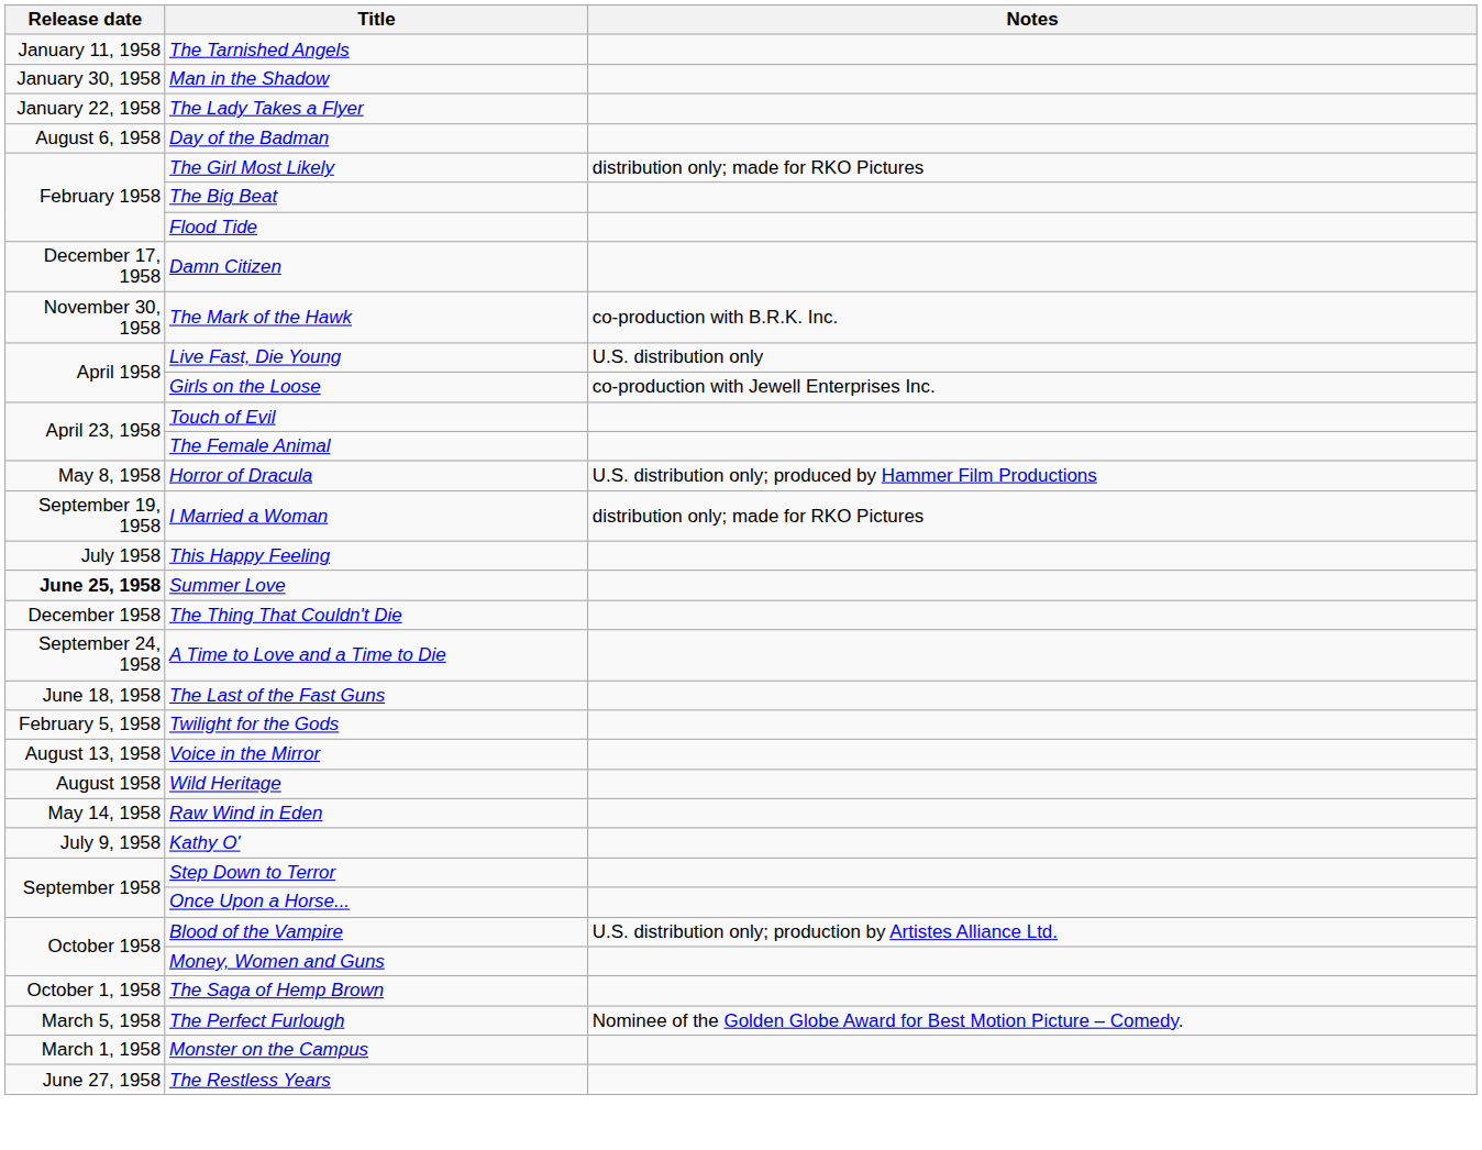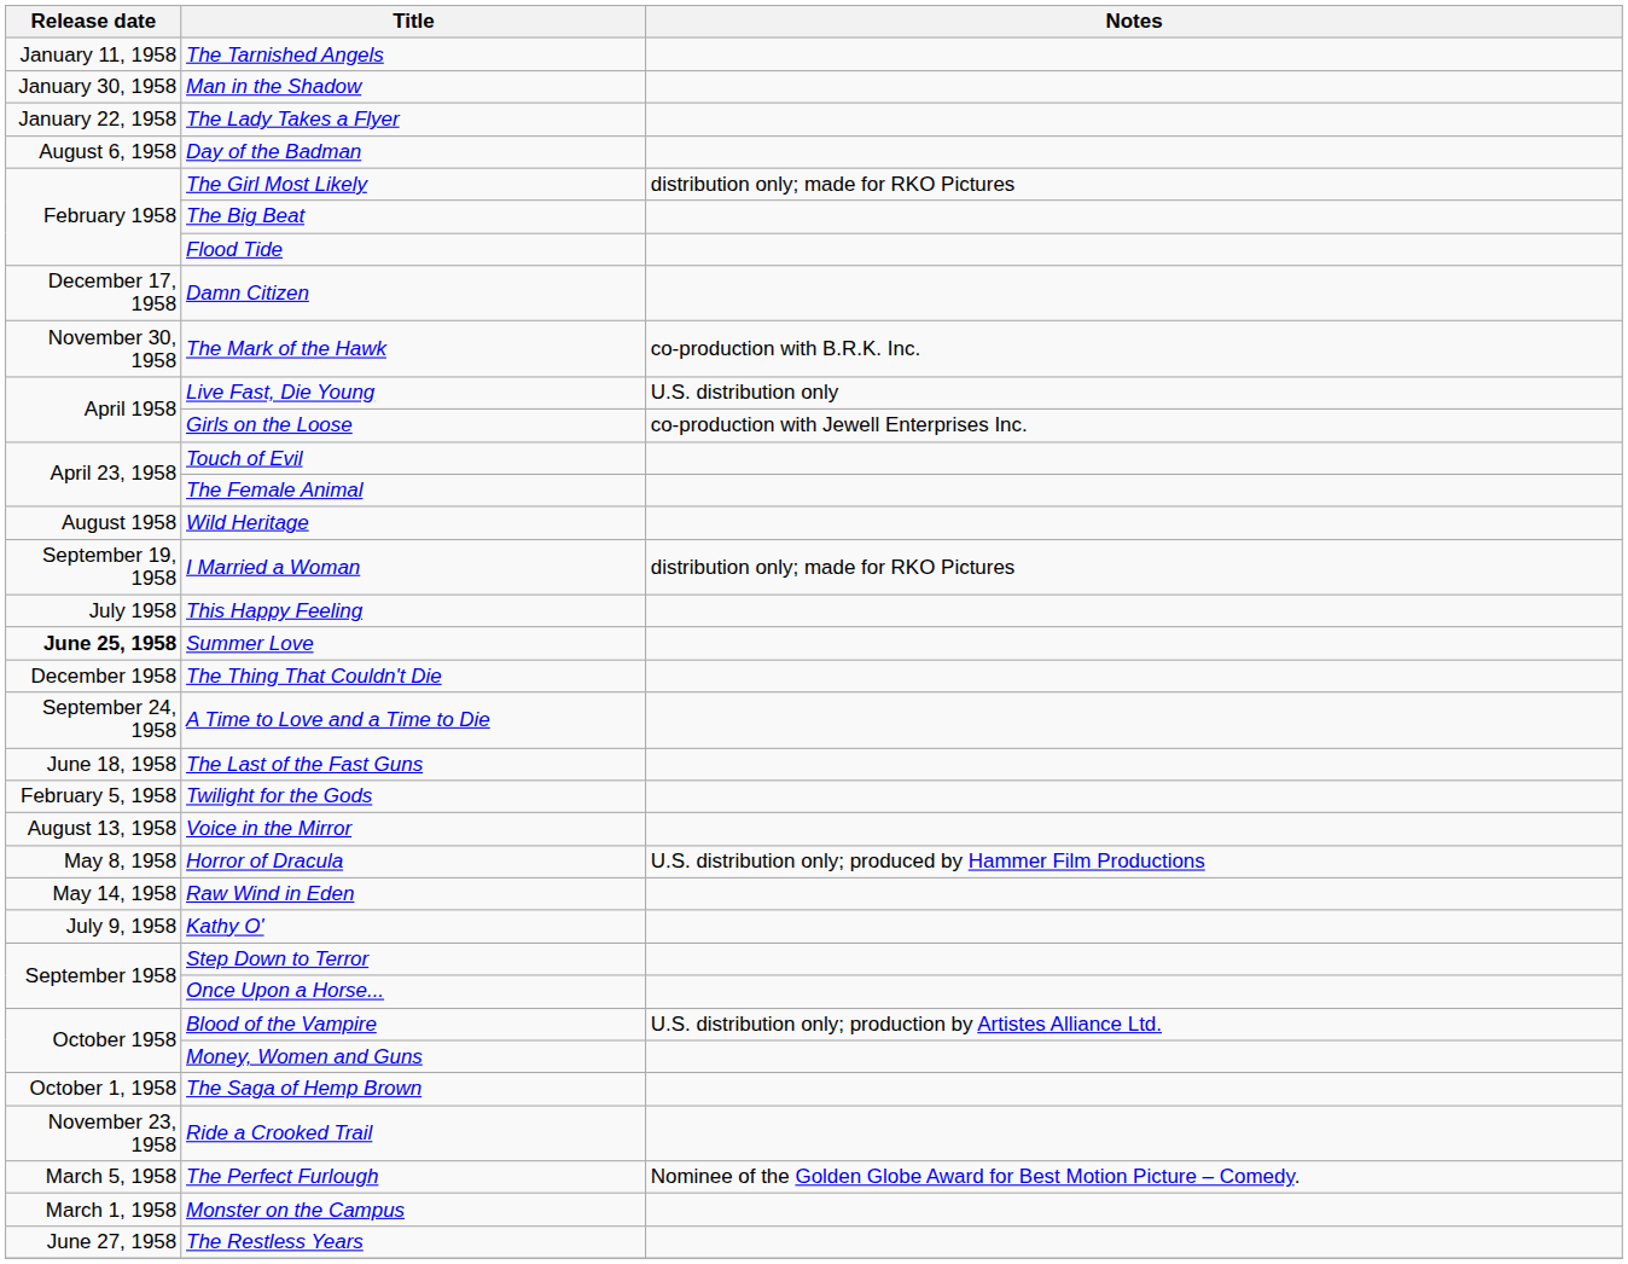rows swapped: Horror of Dracula <-> Wild Heritage
+ row: November 23, 1958 | Ride a Crooked Trail
